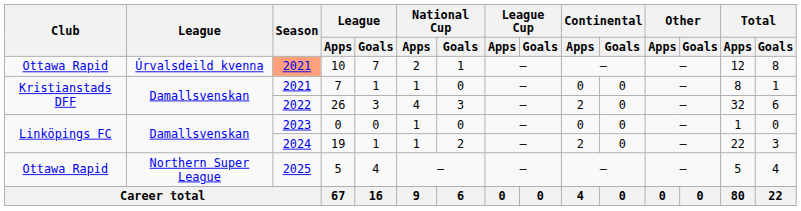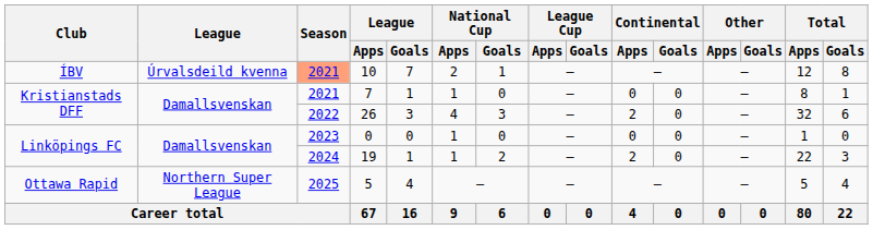10 | Club: Ottawa Rapid -> ÍBV
